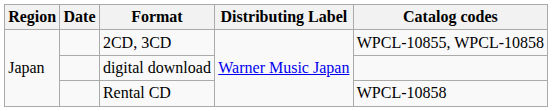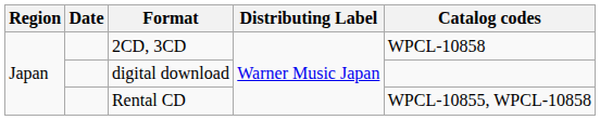2CD, 3CD | Catalog codes: WPCL-10855, WPCL-10858 -> WPCL-10858
Rental CD | Catalog codes: WPCL-10858 -> WPCL-10855, WPCL-10858
